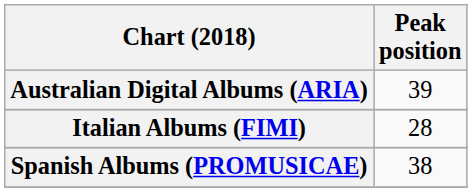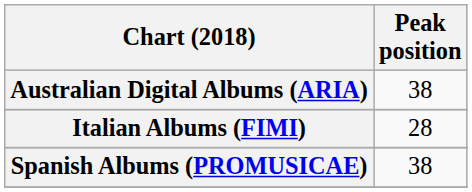Australian Digital Albums (ARIA) | Peak position: 39 -> 38
